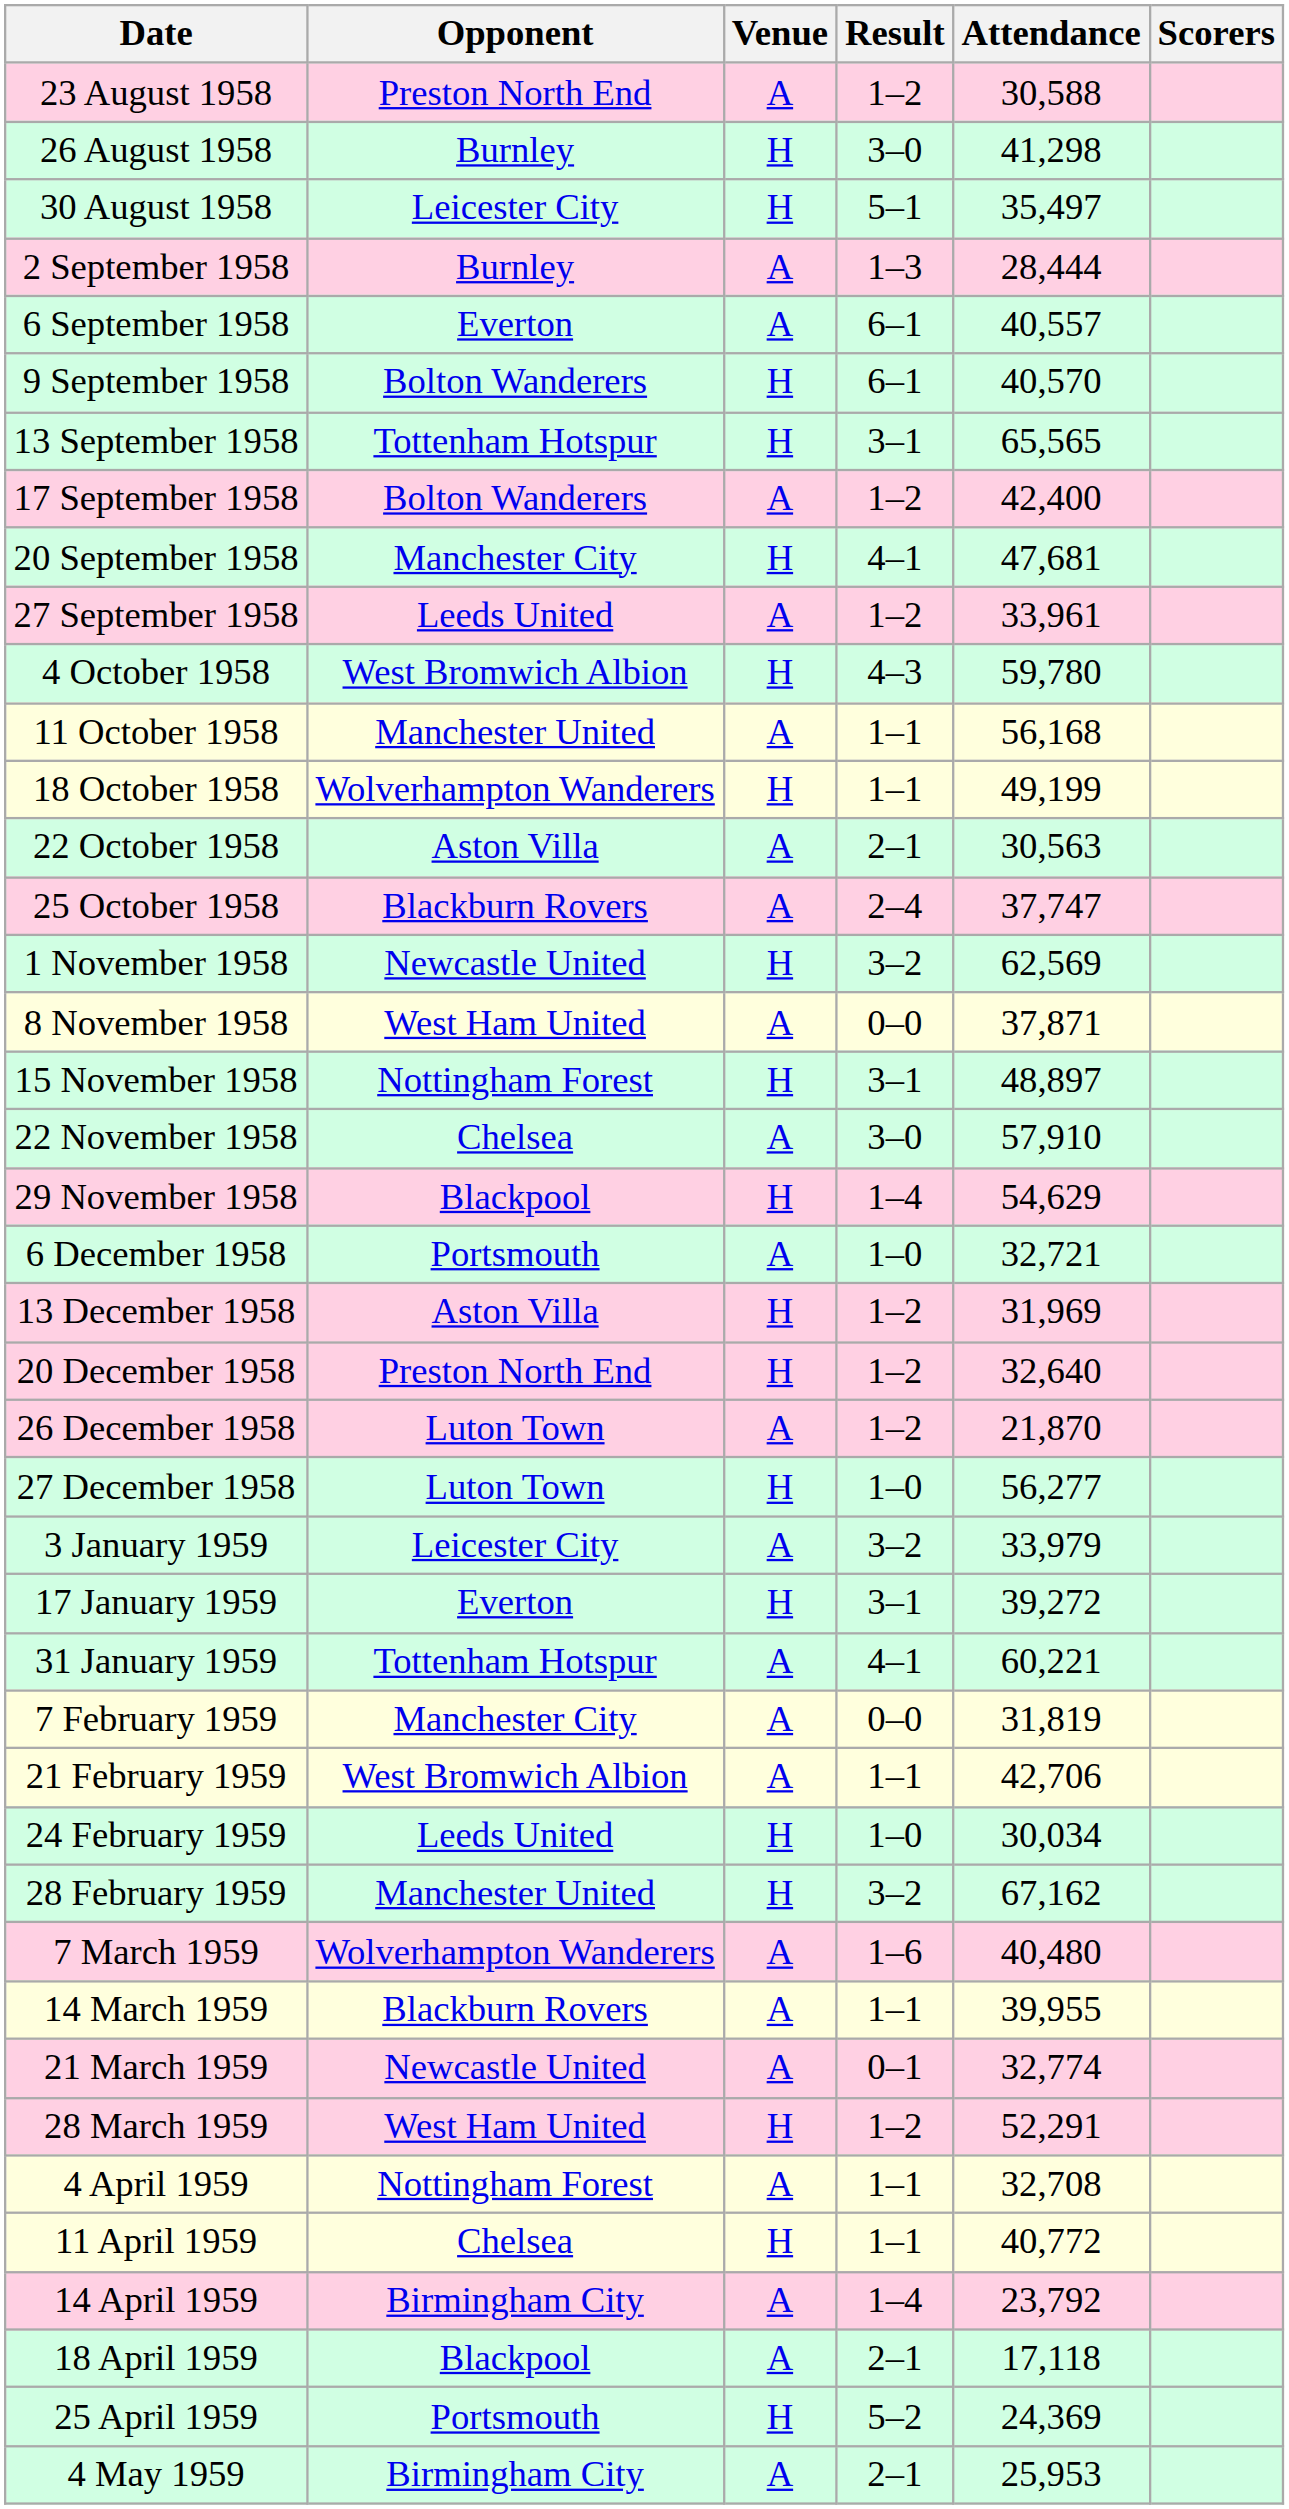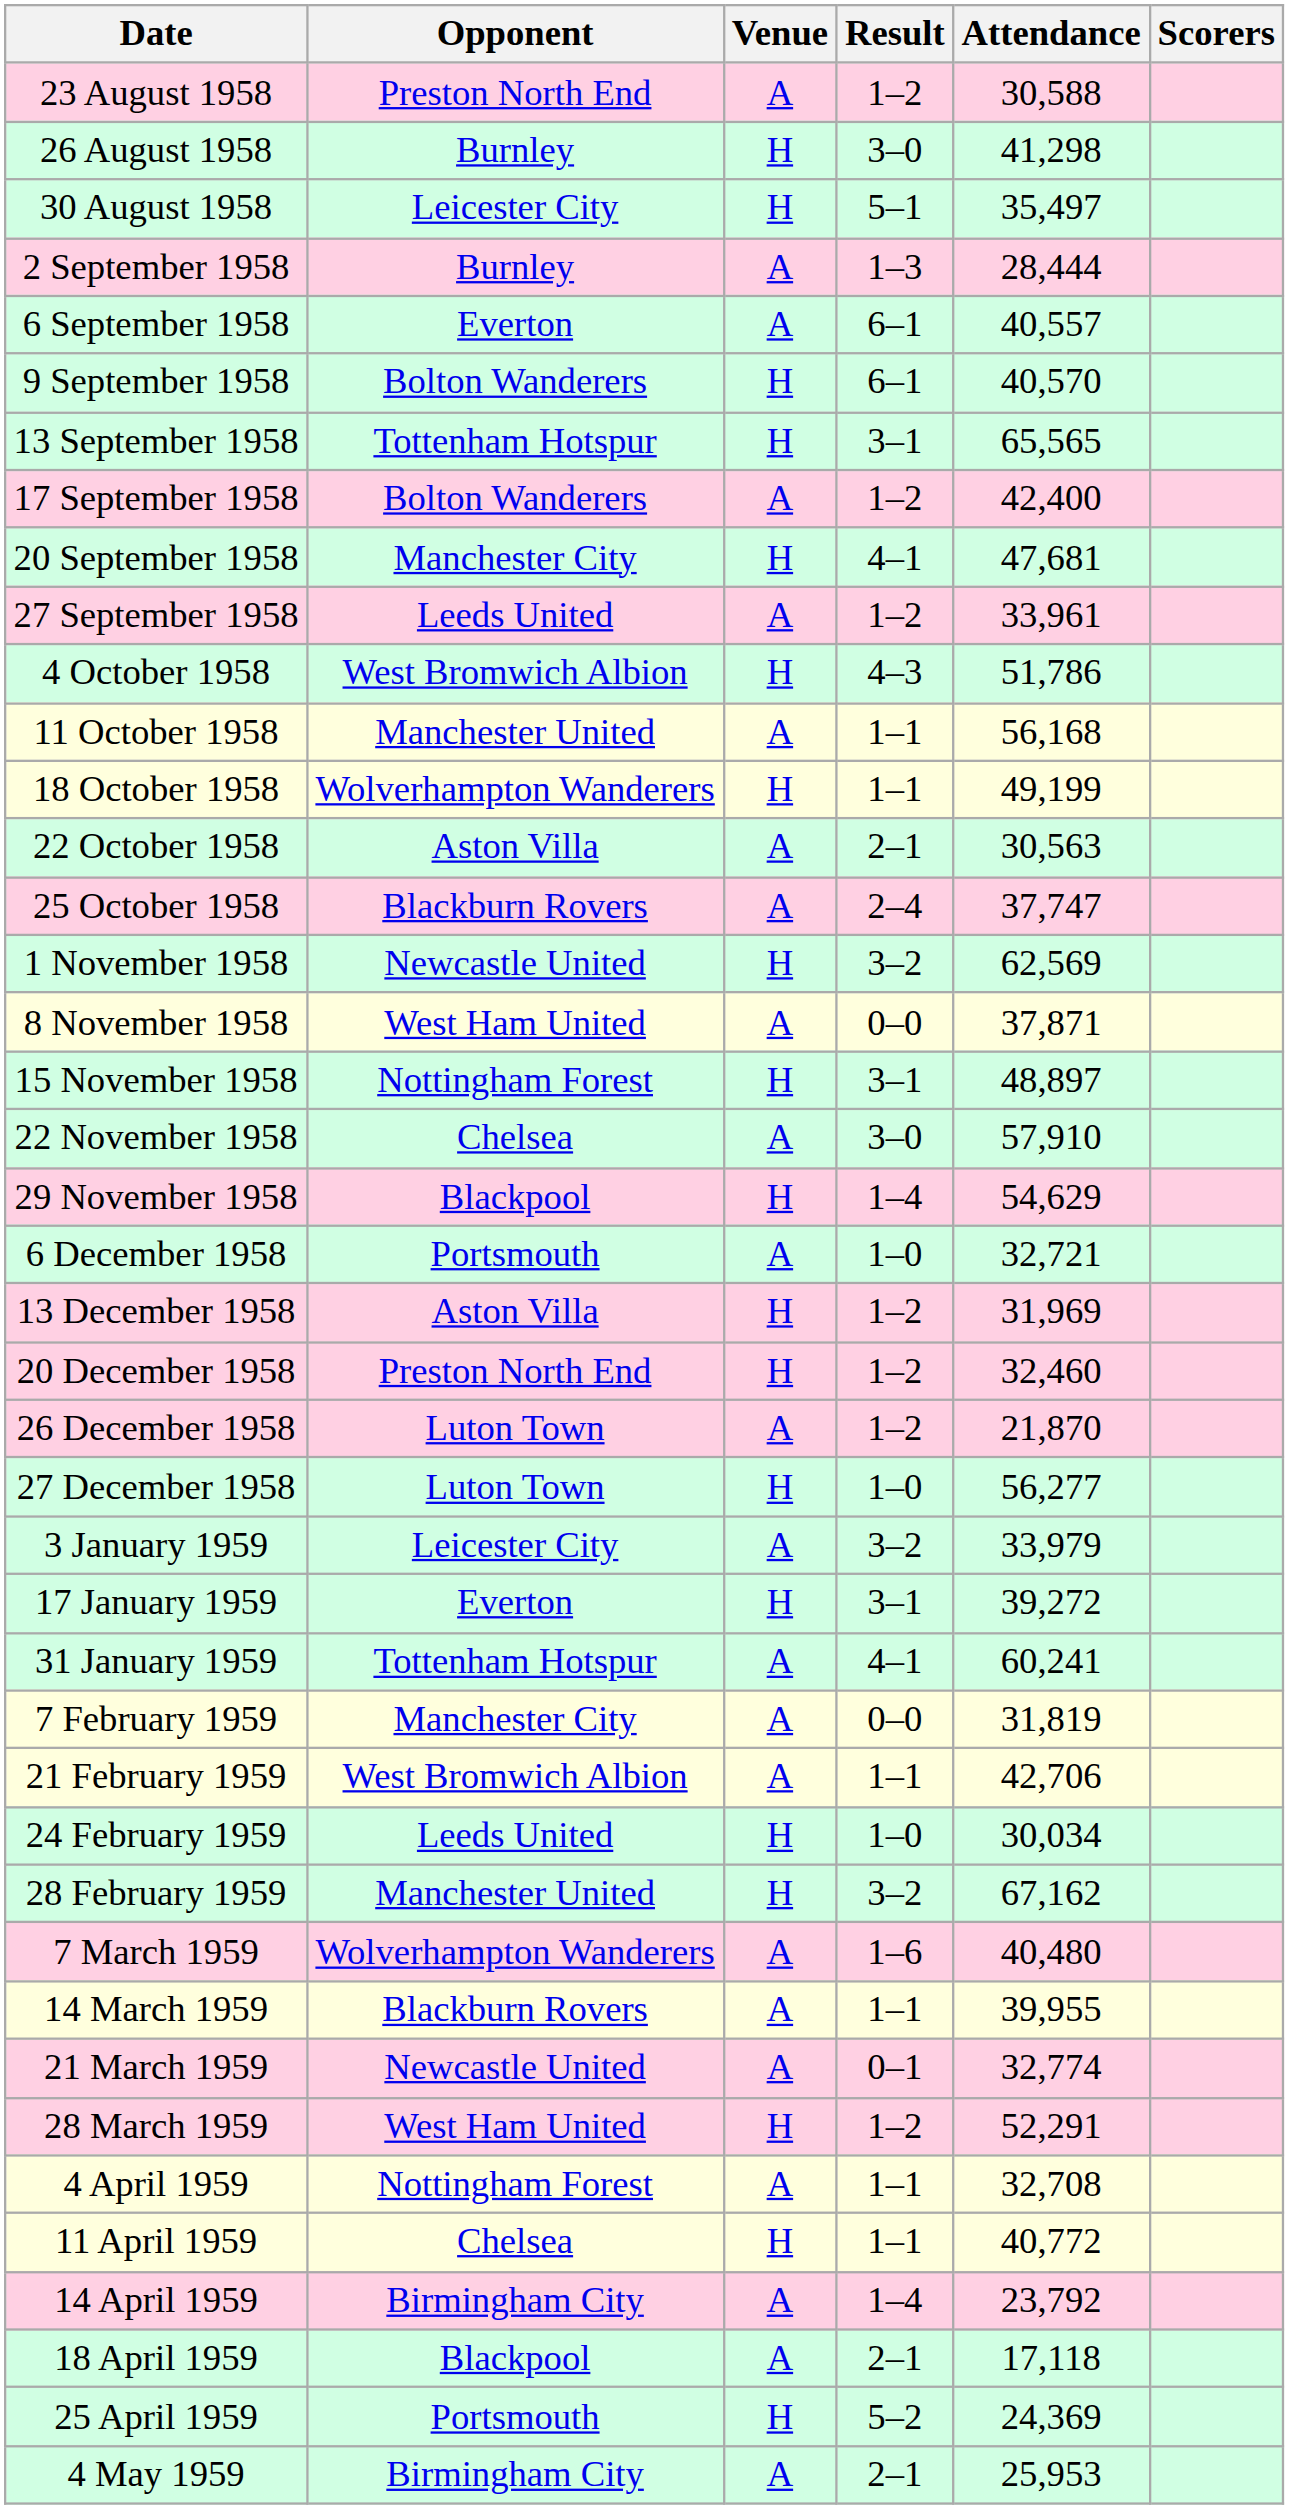4 October 1958 | Attendance: 59,780 -> 51,786
20 December 1958 | Attendance: 32,640 -> 32,460
31 January 1959 | Attendance: 60,221 -> 60,241
